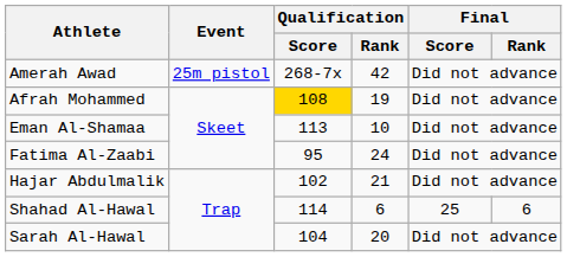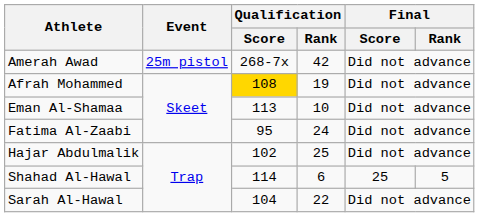Hajar Abdulmalik | Qualification / Rank: 21 -> 25
Shahad Al-Hawal | Final / Rank: 6 -> 5
Sarah Al-Hawal | Qualification / Rank: 20 -> 22
